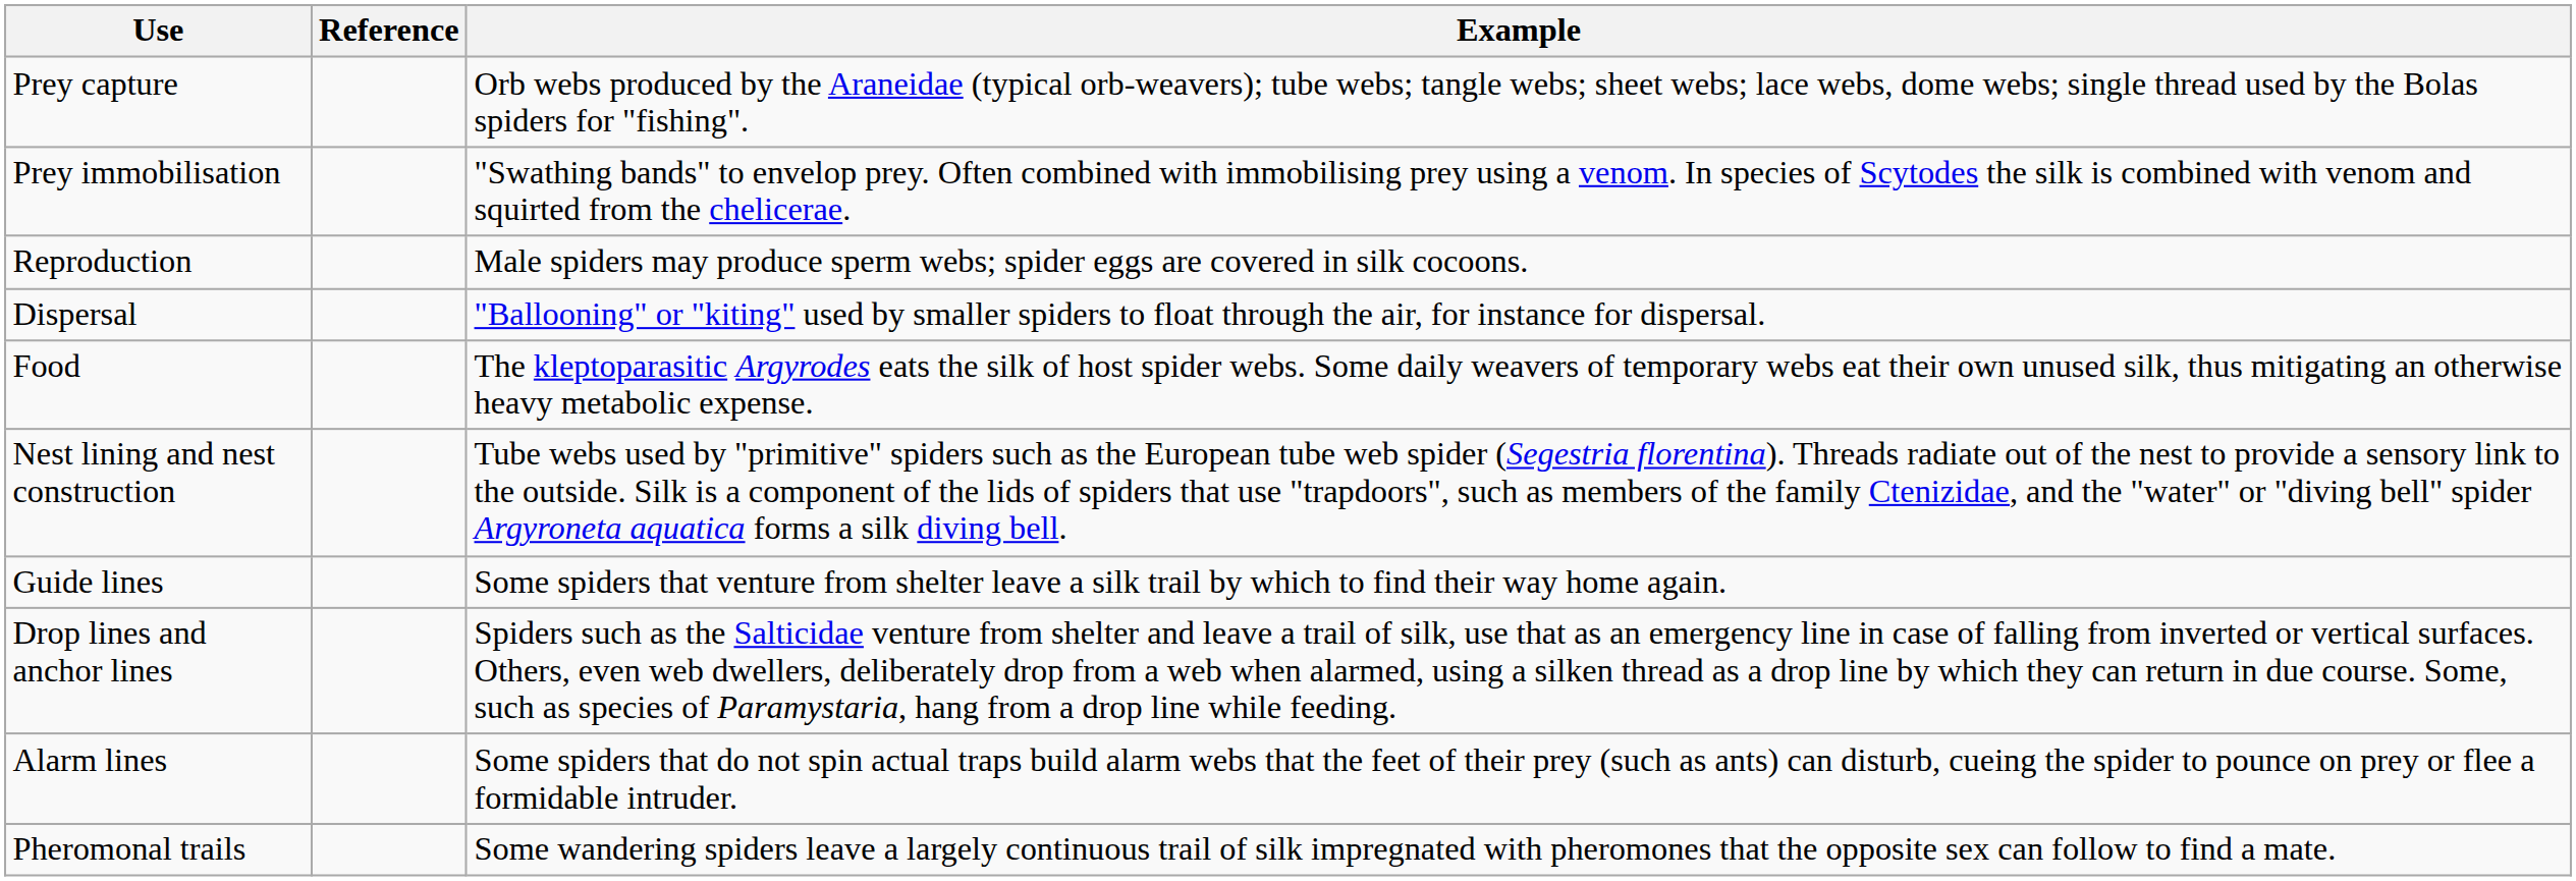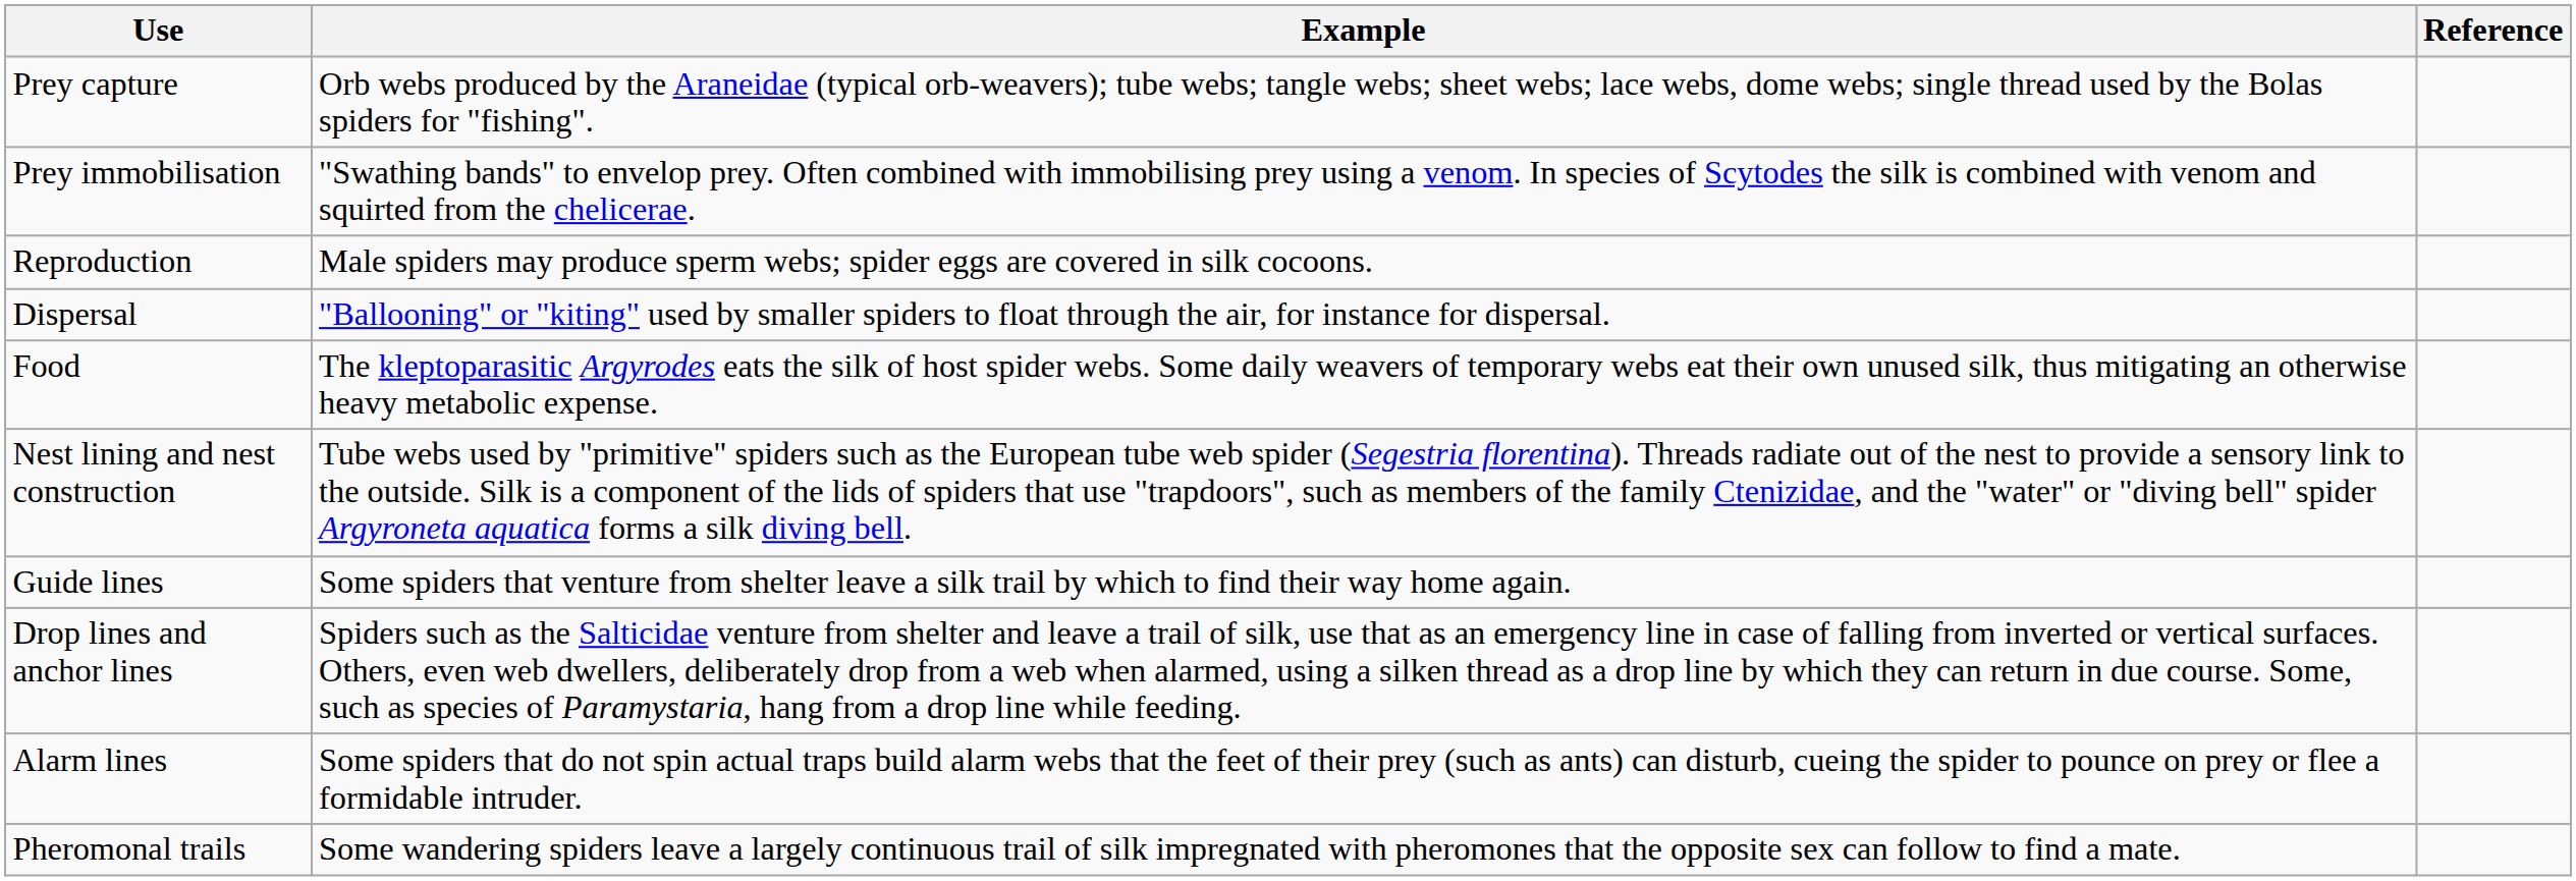columns swapped: Example <-> Reference
